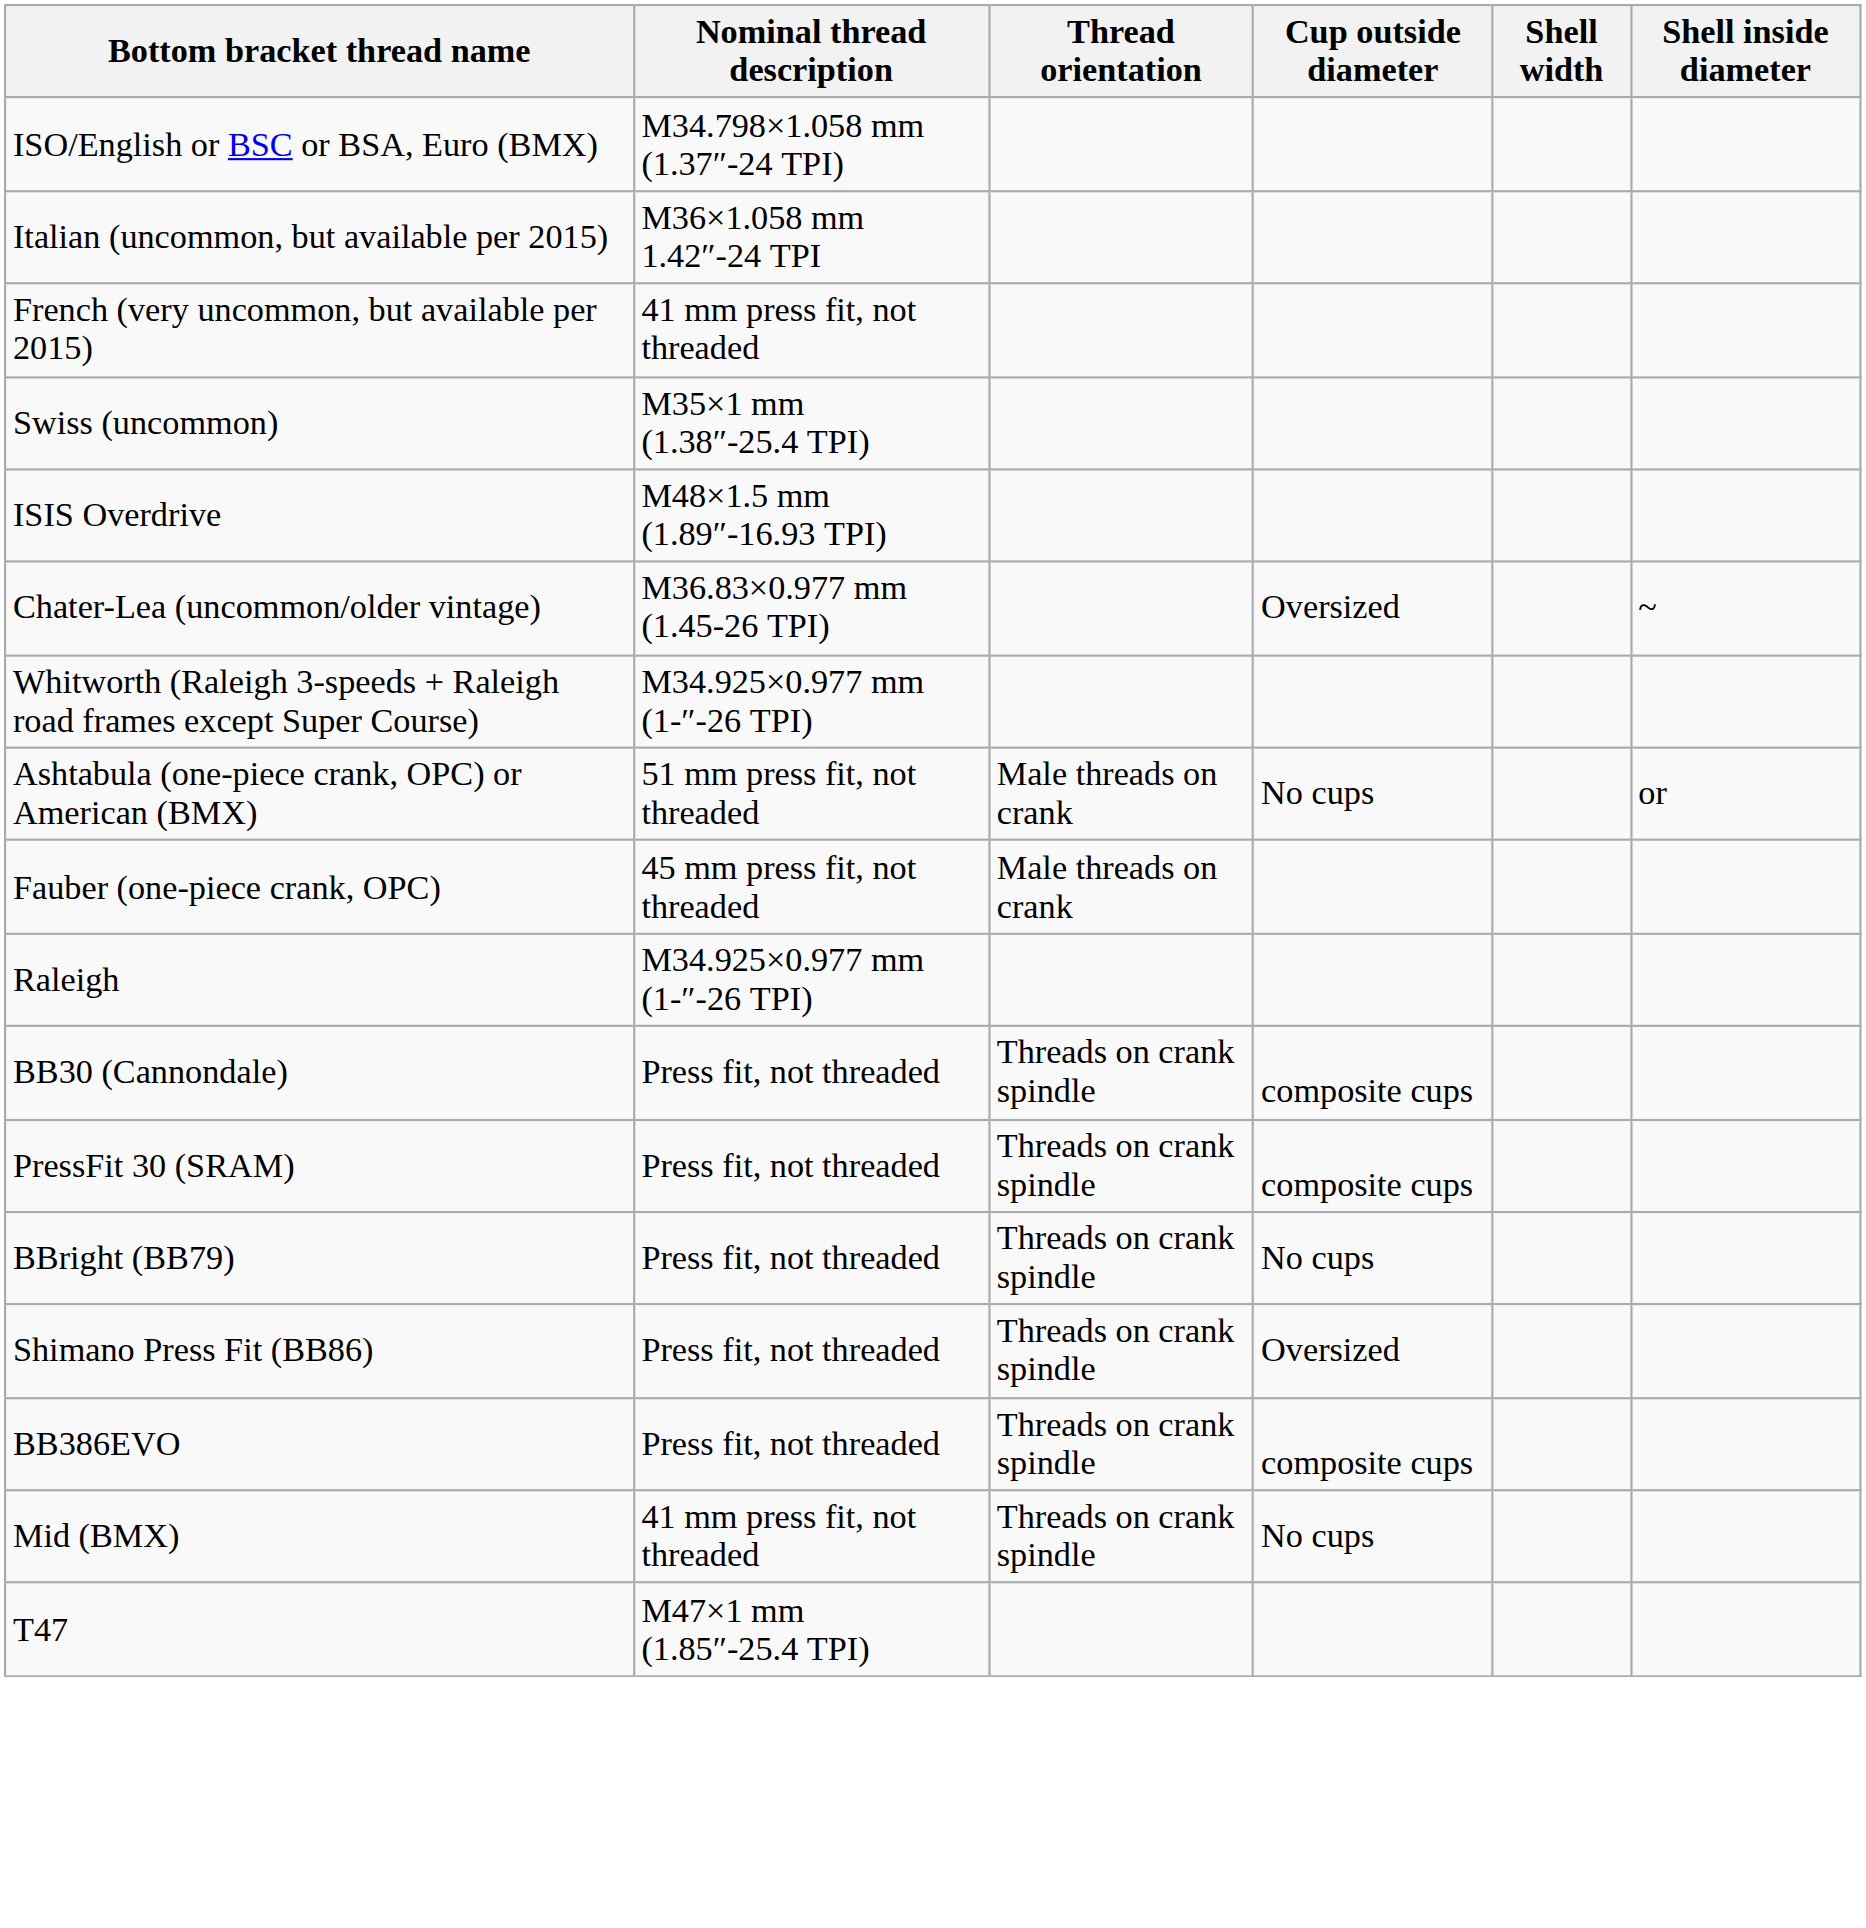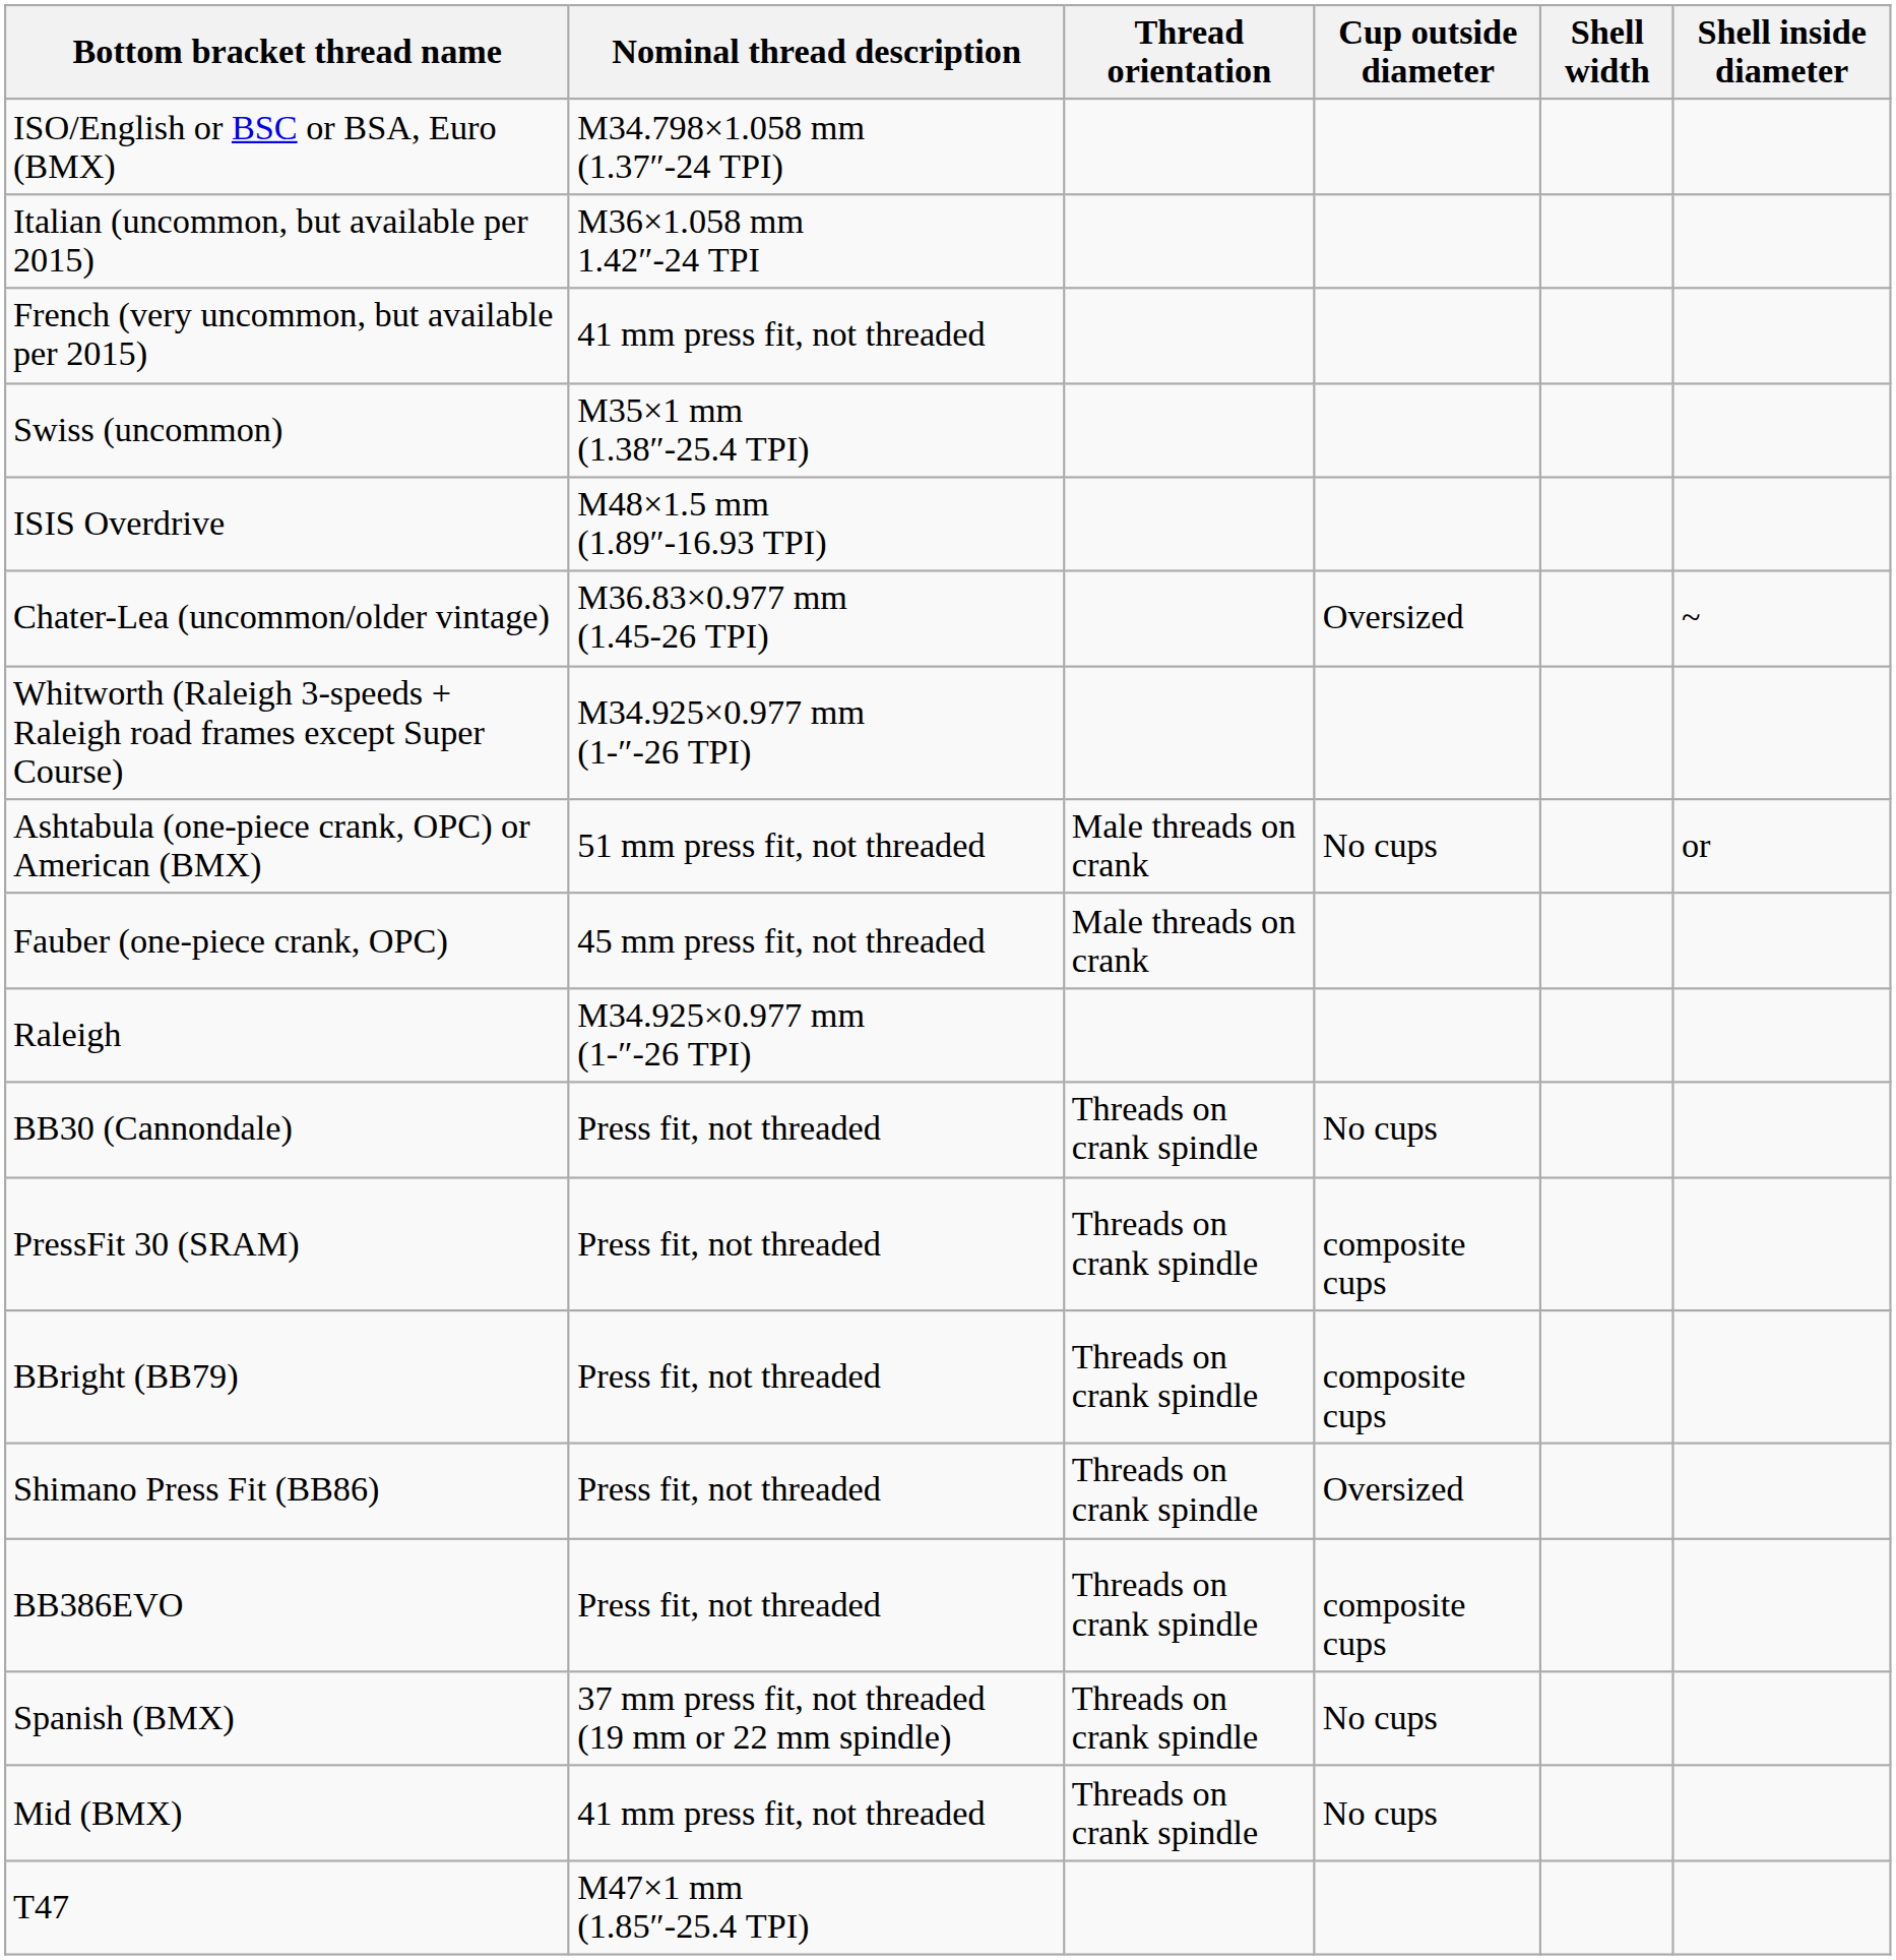BB30 (Cannondale) | Cup outside diameter: composite cups -> No cups
BBright (BB79) | Cup outside diameter: No cups -> composite cups
+ row: Spanish (BMX) | 37 mm press fit, not threaded (19 mm or 22 mm spindle) | Threads on crank spindle | No cups
